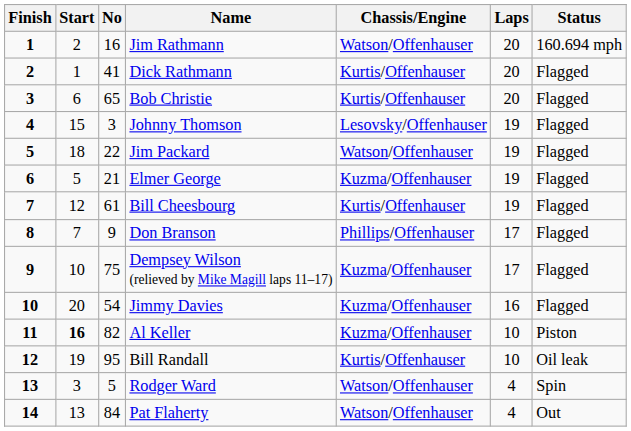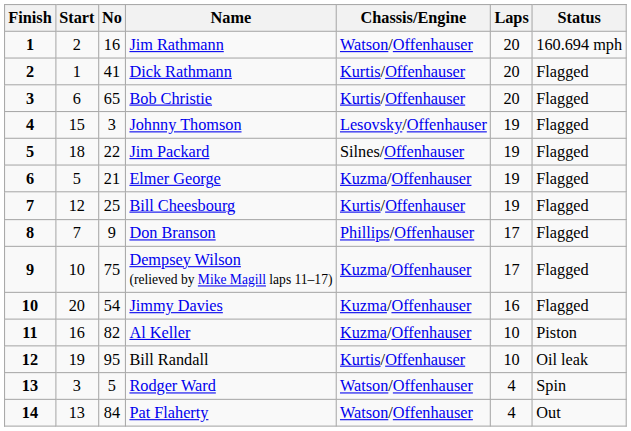Jim Packard | Chassis/Engine: Watson/Offenhauser -> Silnes/Offenhauser
Bill Cheesbourg | No: 61 -> 25
Al Keller | Start: bold -> normal
